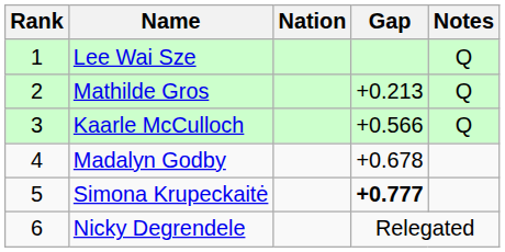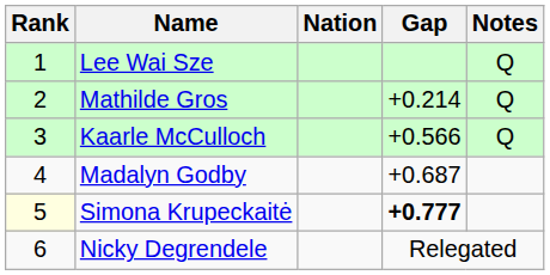Mathilde Gros | Gap: +0.213 -> +0.214
Madalyn Godby | Gap: +0.678 -> +0.687
Simona Krupeckaitė | Rank: no background -> lightyellow background
